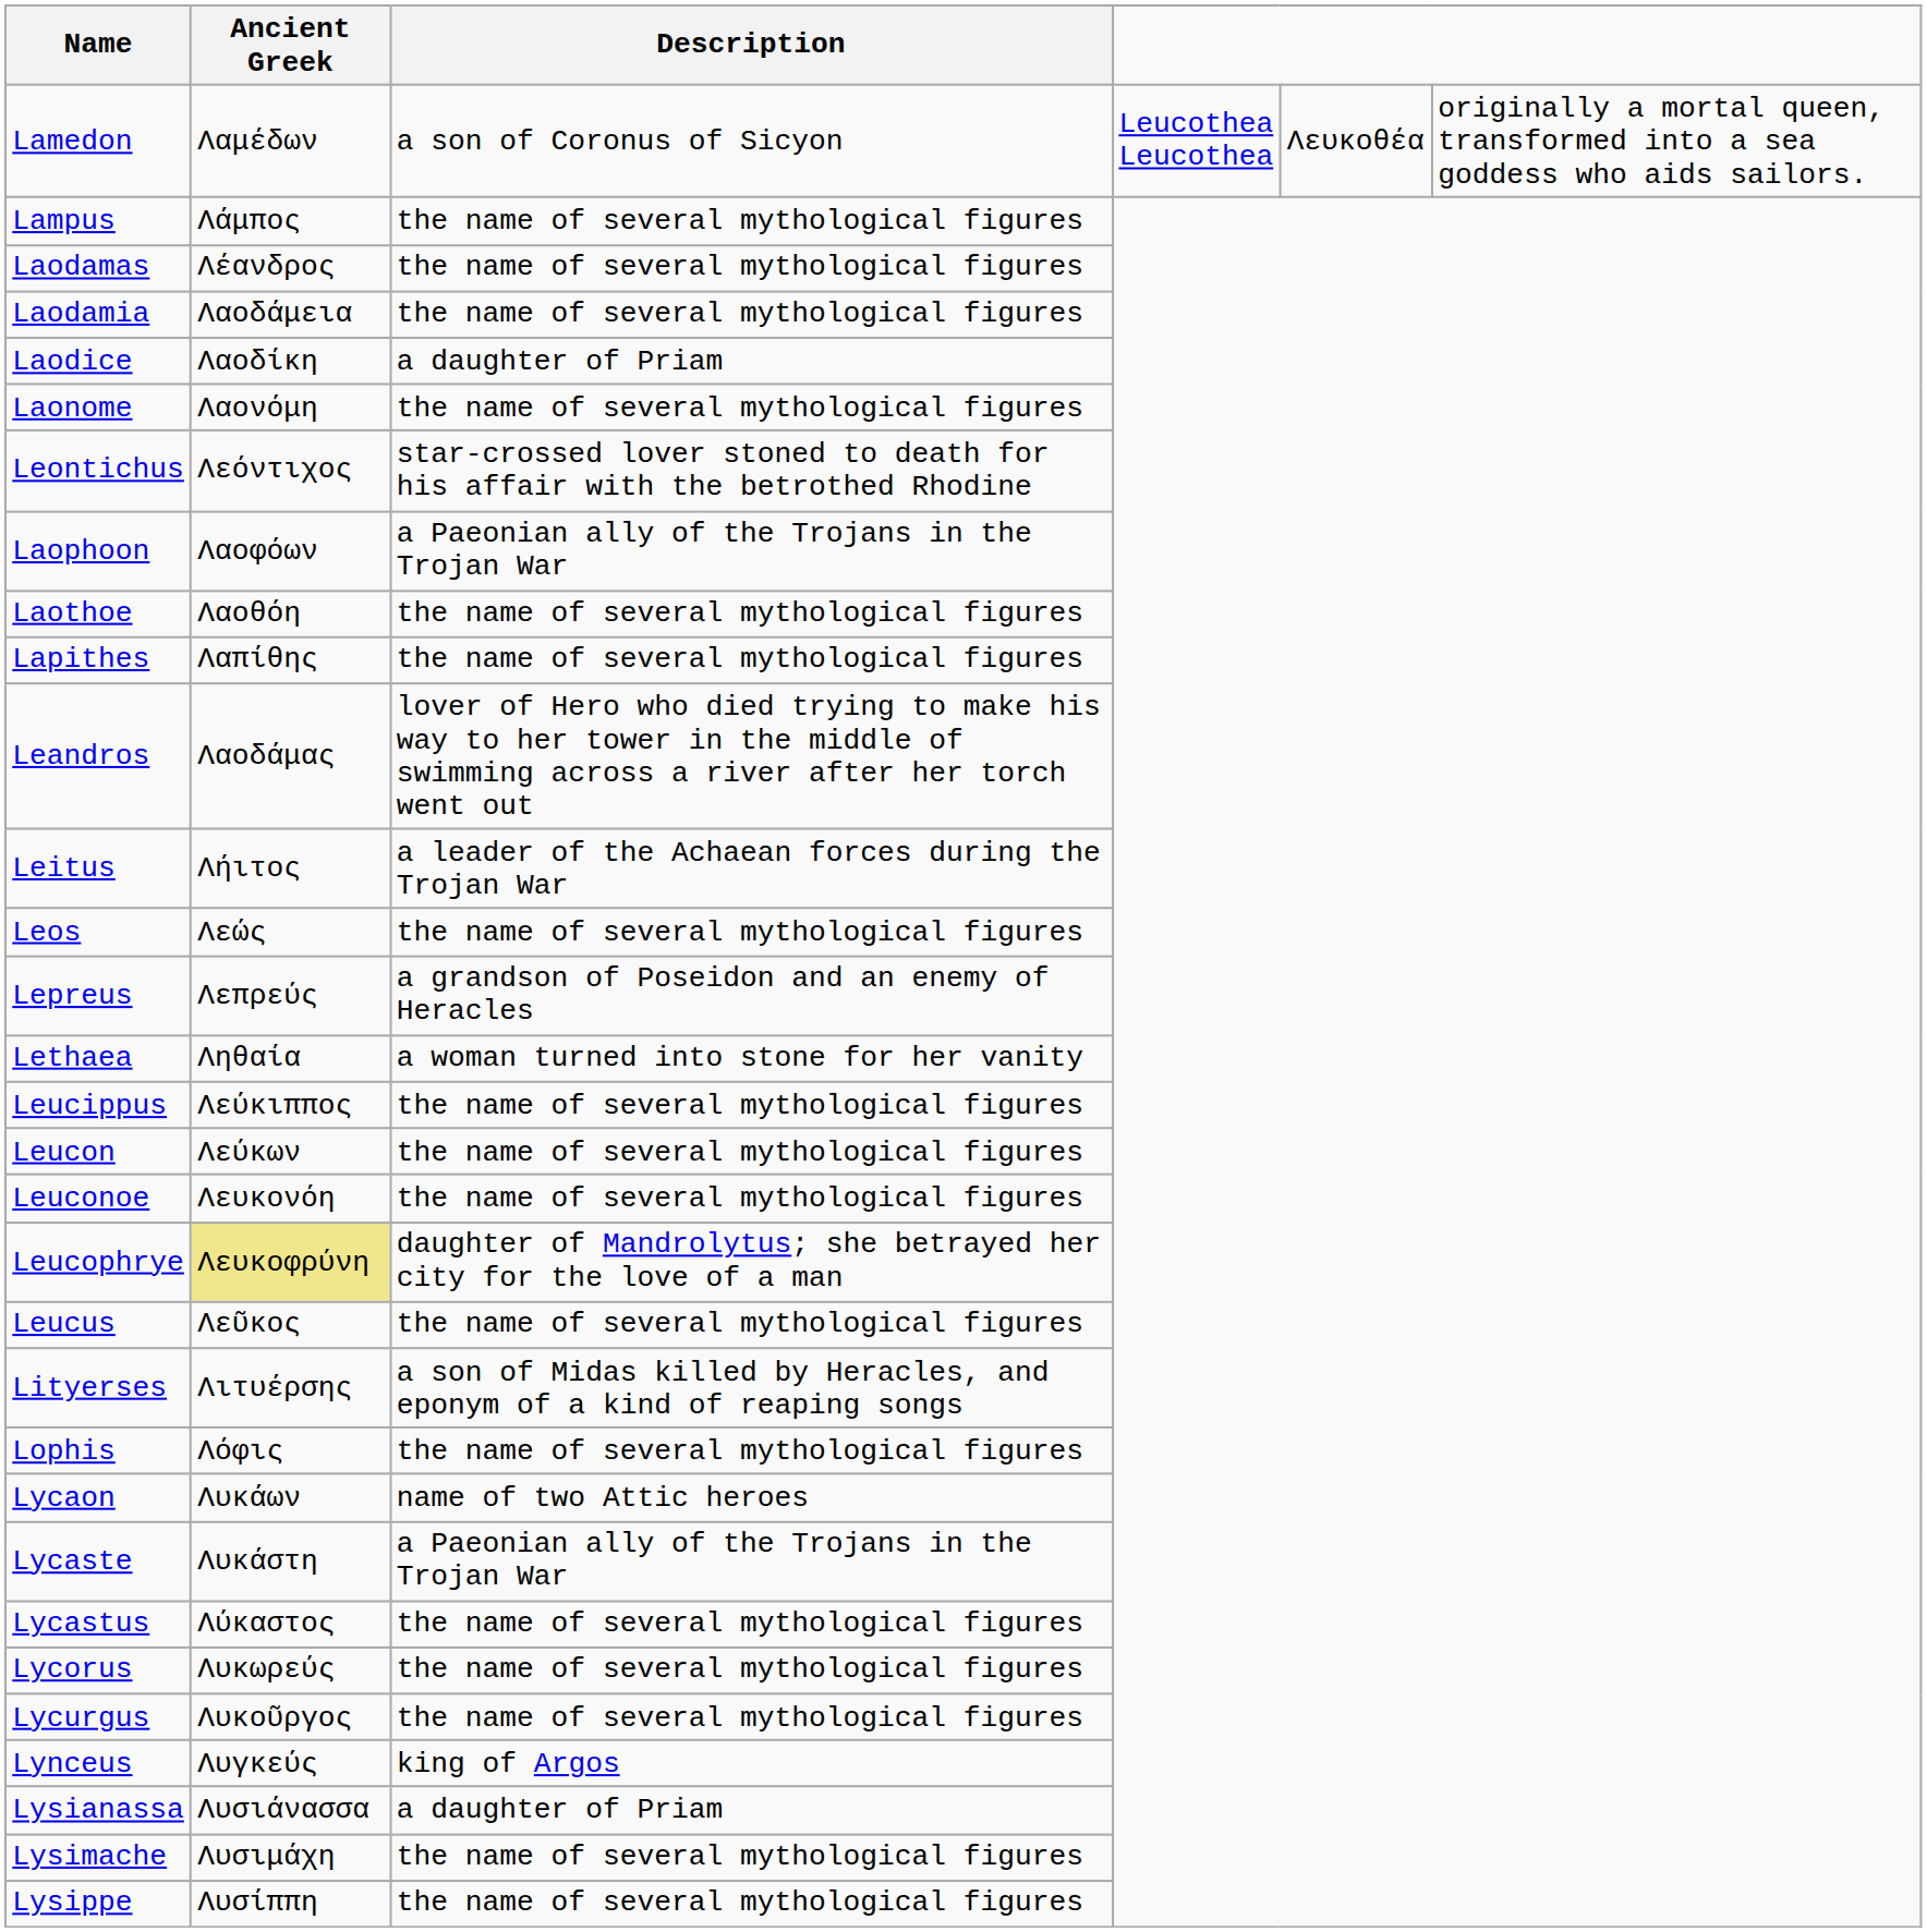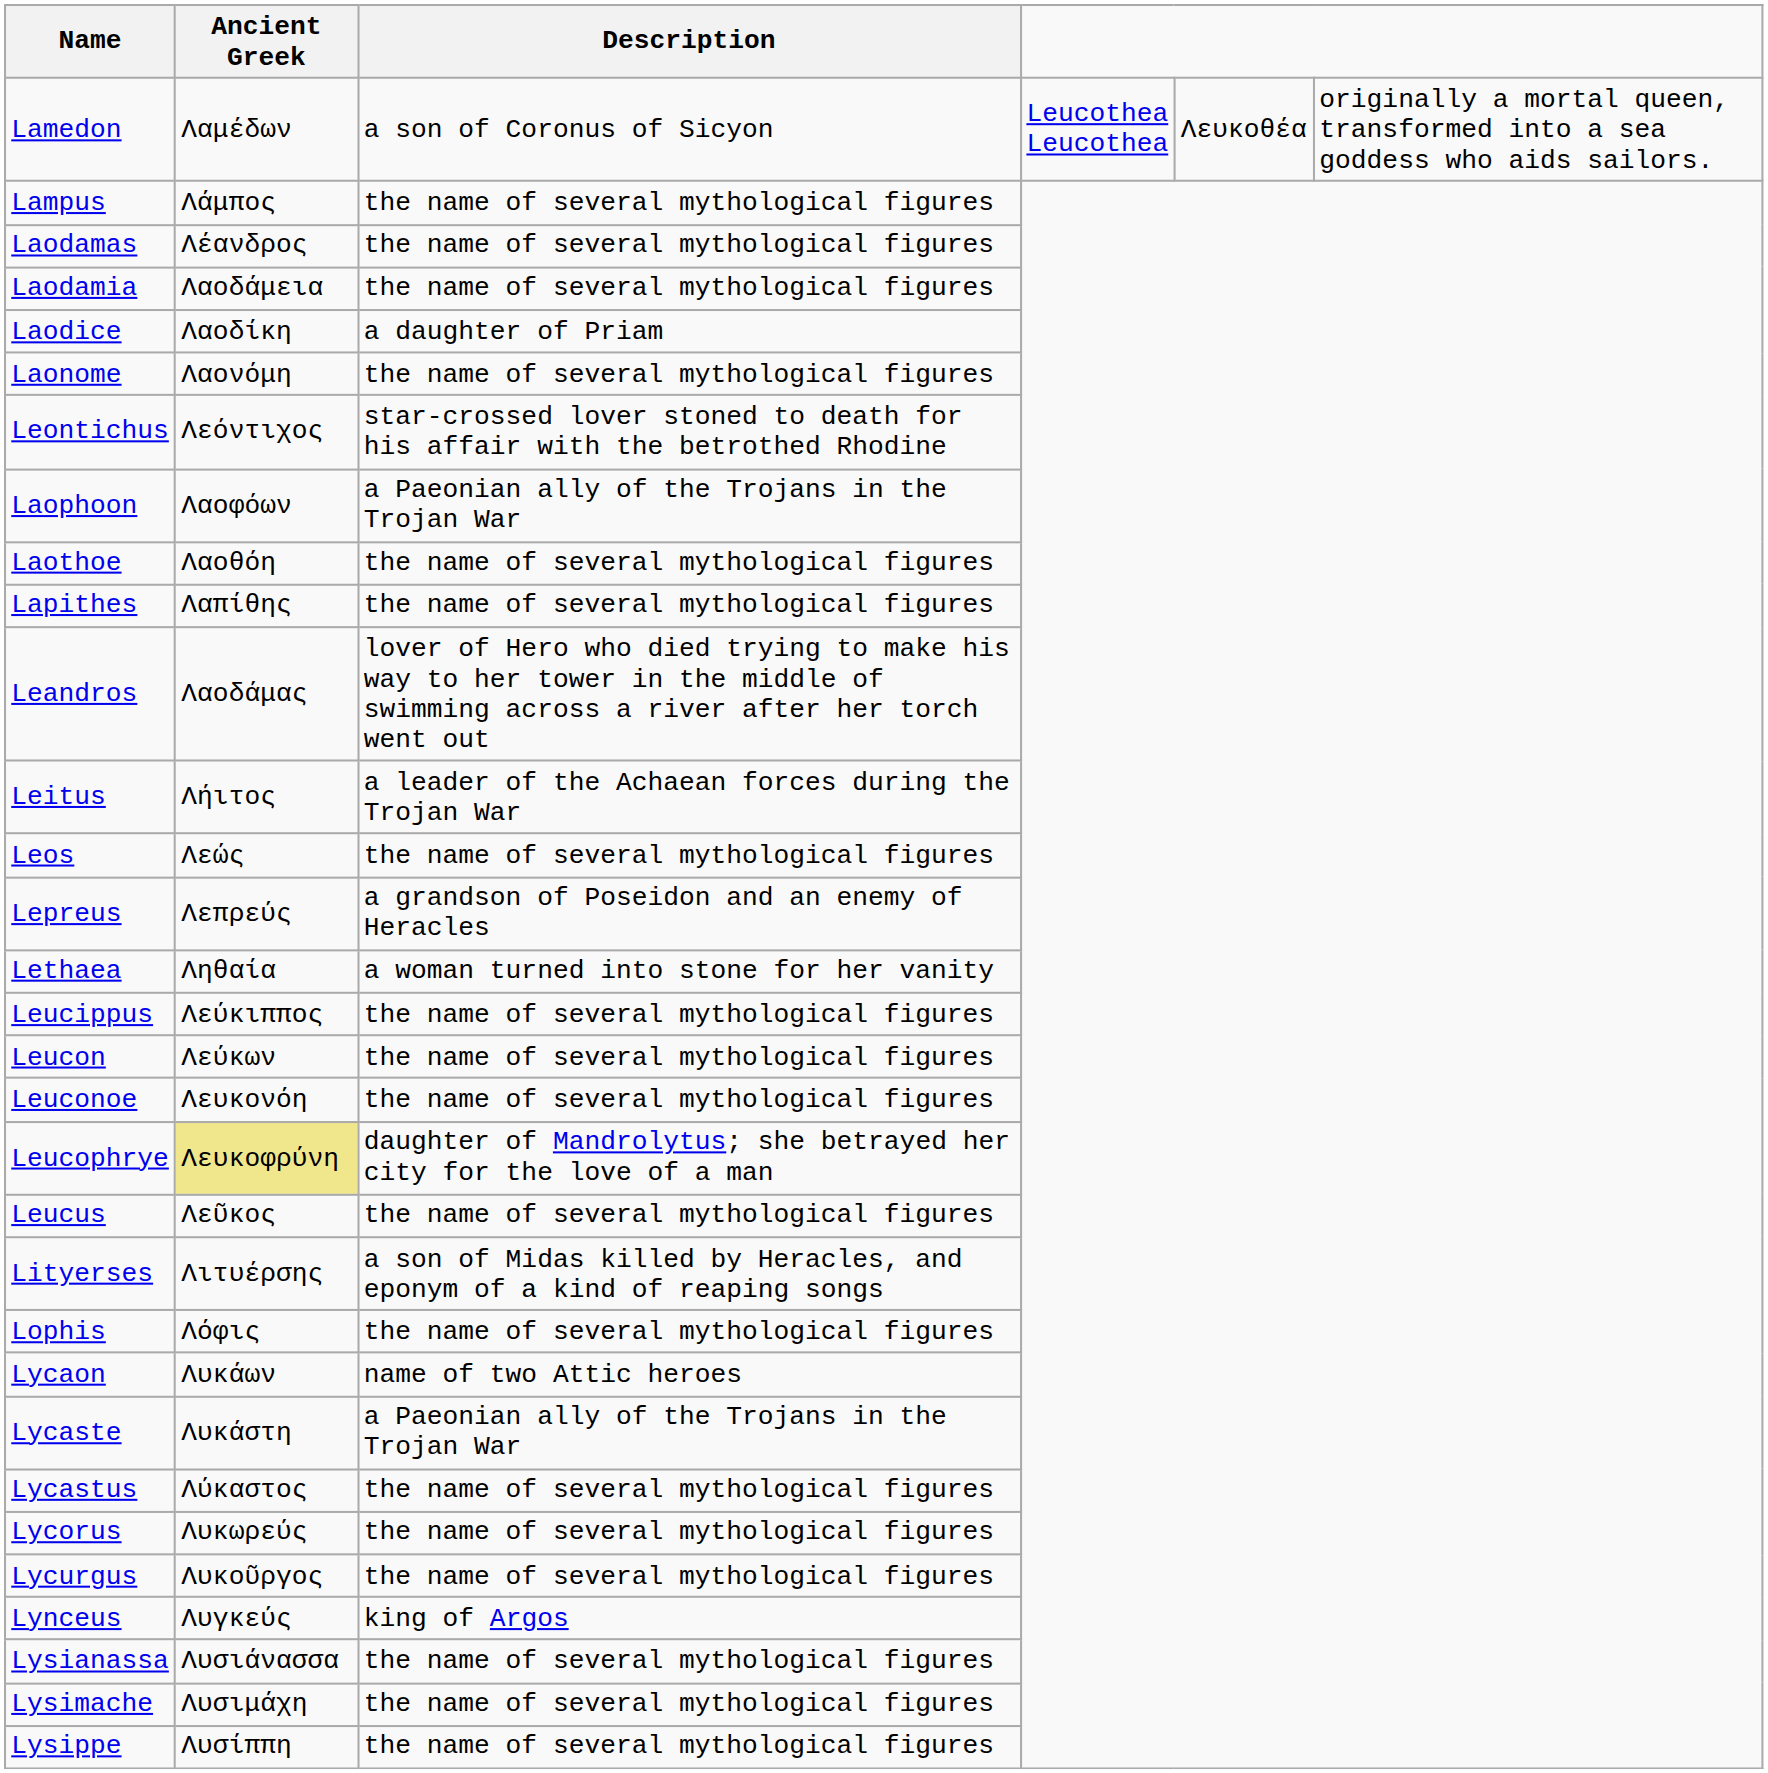Lysianassa | Description: a daughter of Priam -> the name of several mythological figures
